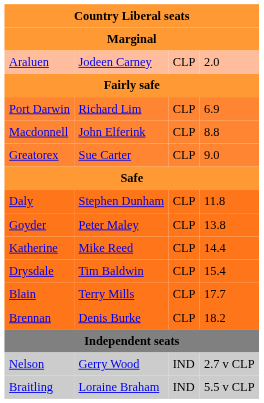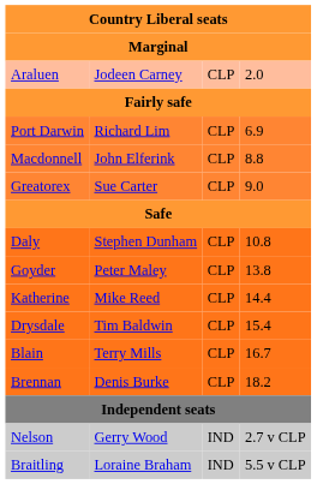Daly | column 4: 11.8 -> 10.8
Blain | column 4: 17.7 -> 16.7
